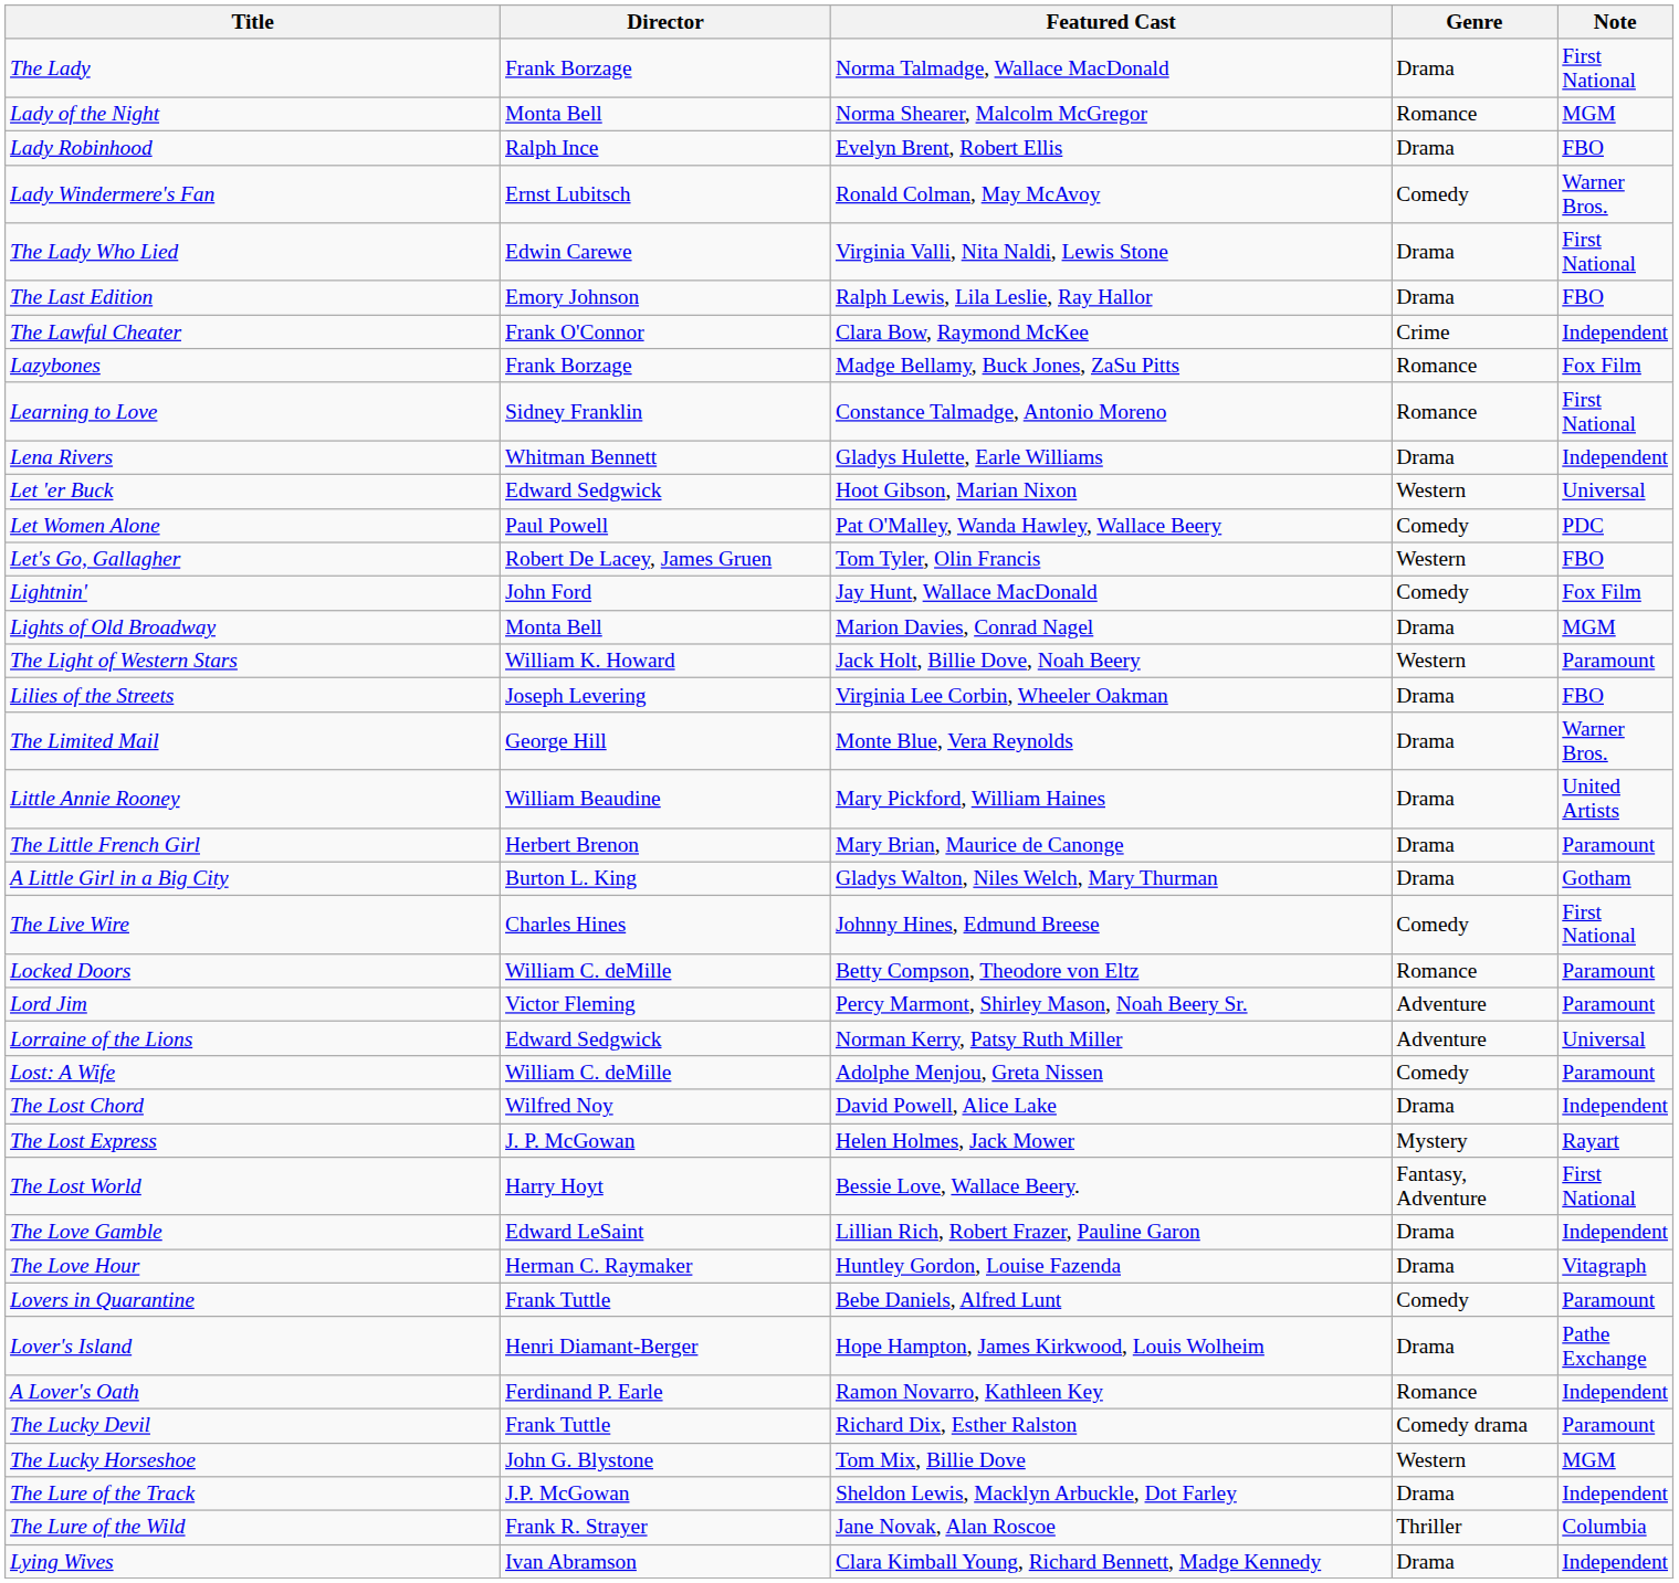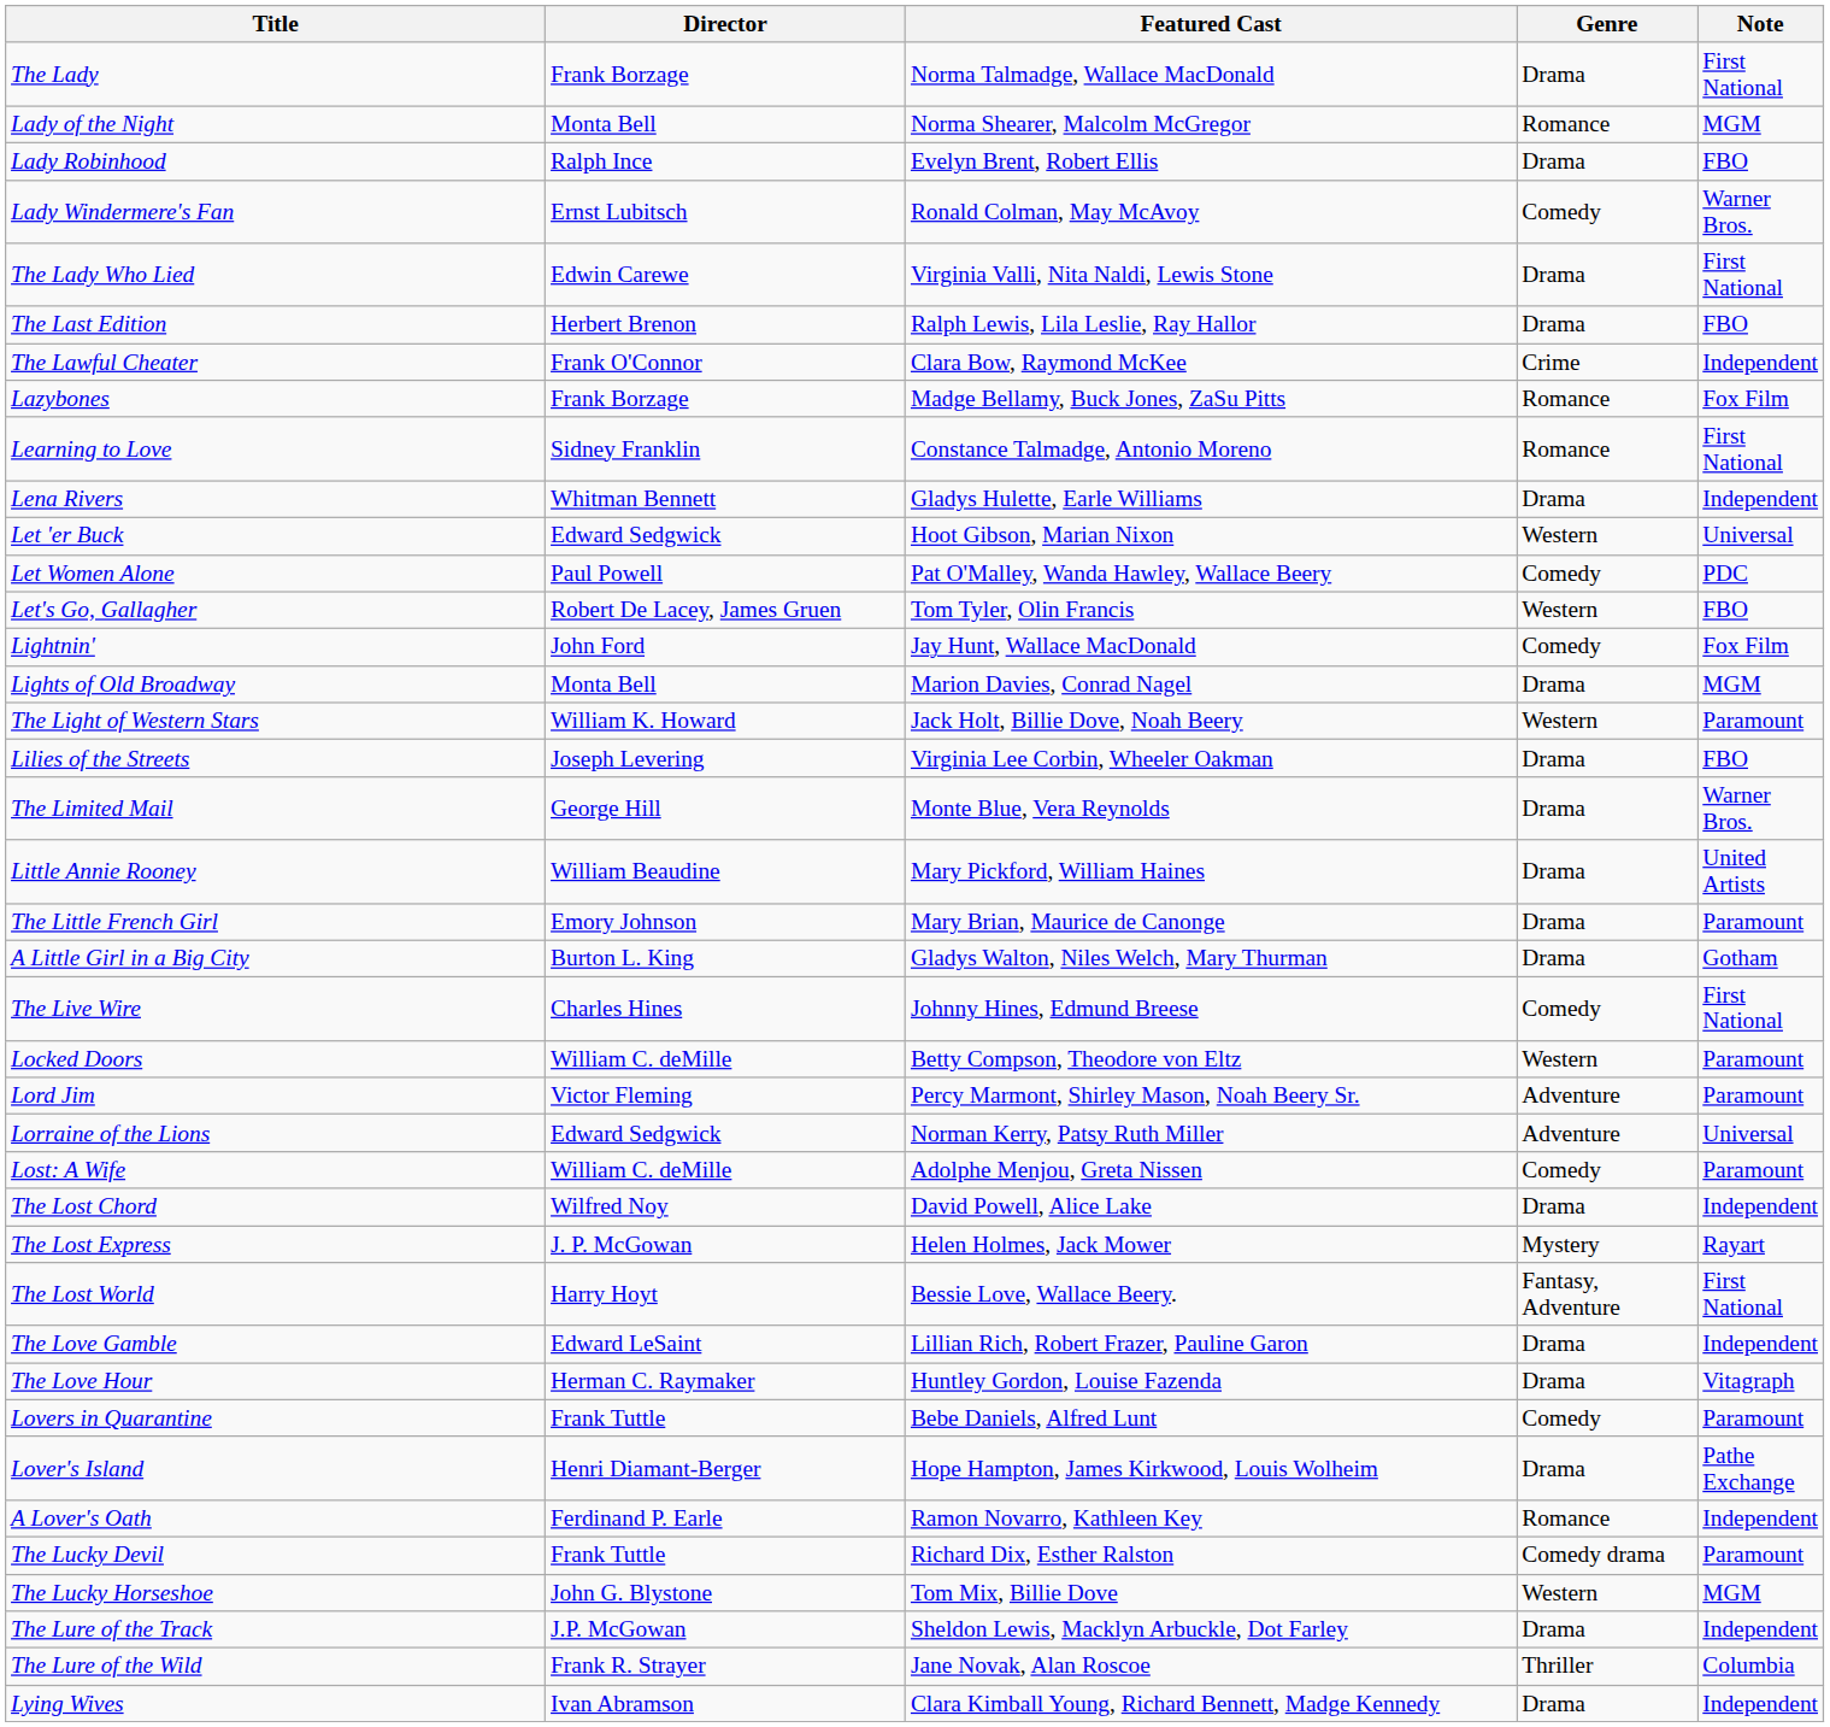The Last Edition | Director: Emory Johnson -> Herbert Brenon
The Little French Girl | Director: Herbert Brenon -> Emory Johnson
Locked Doors | Genre: Romance -> Western
